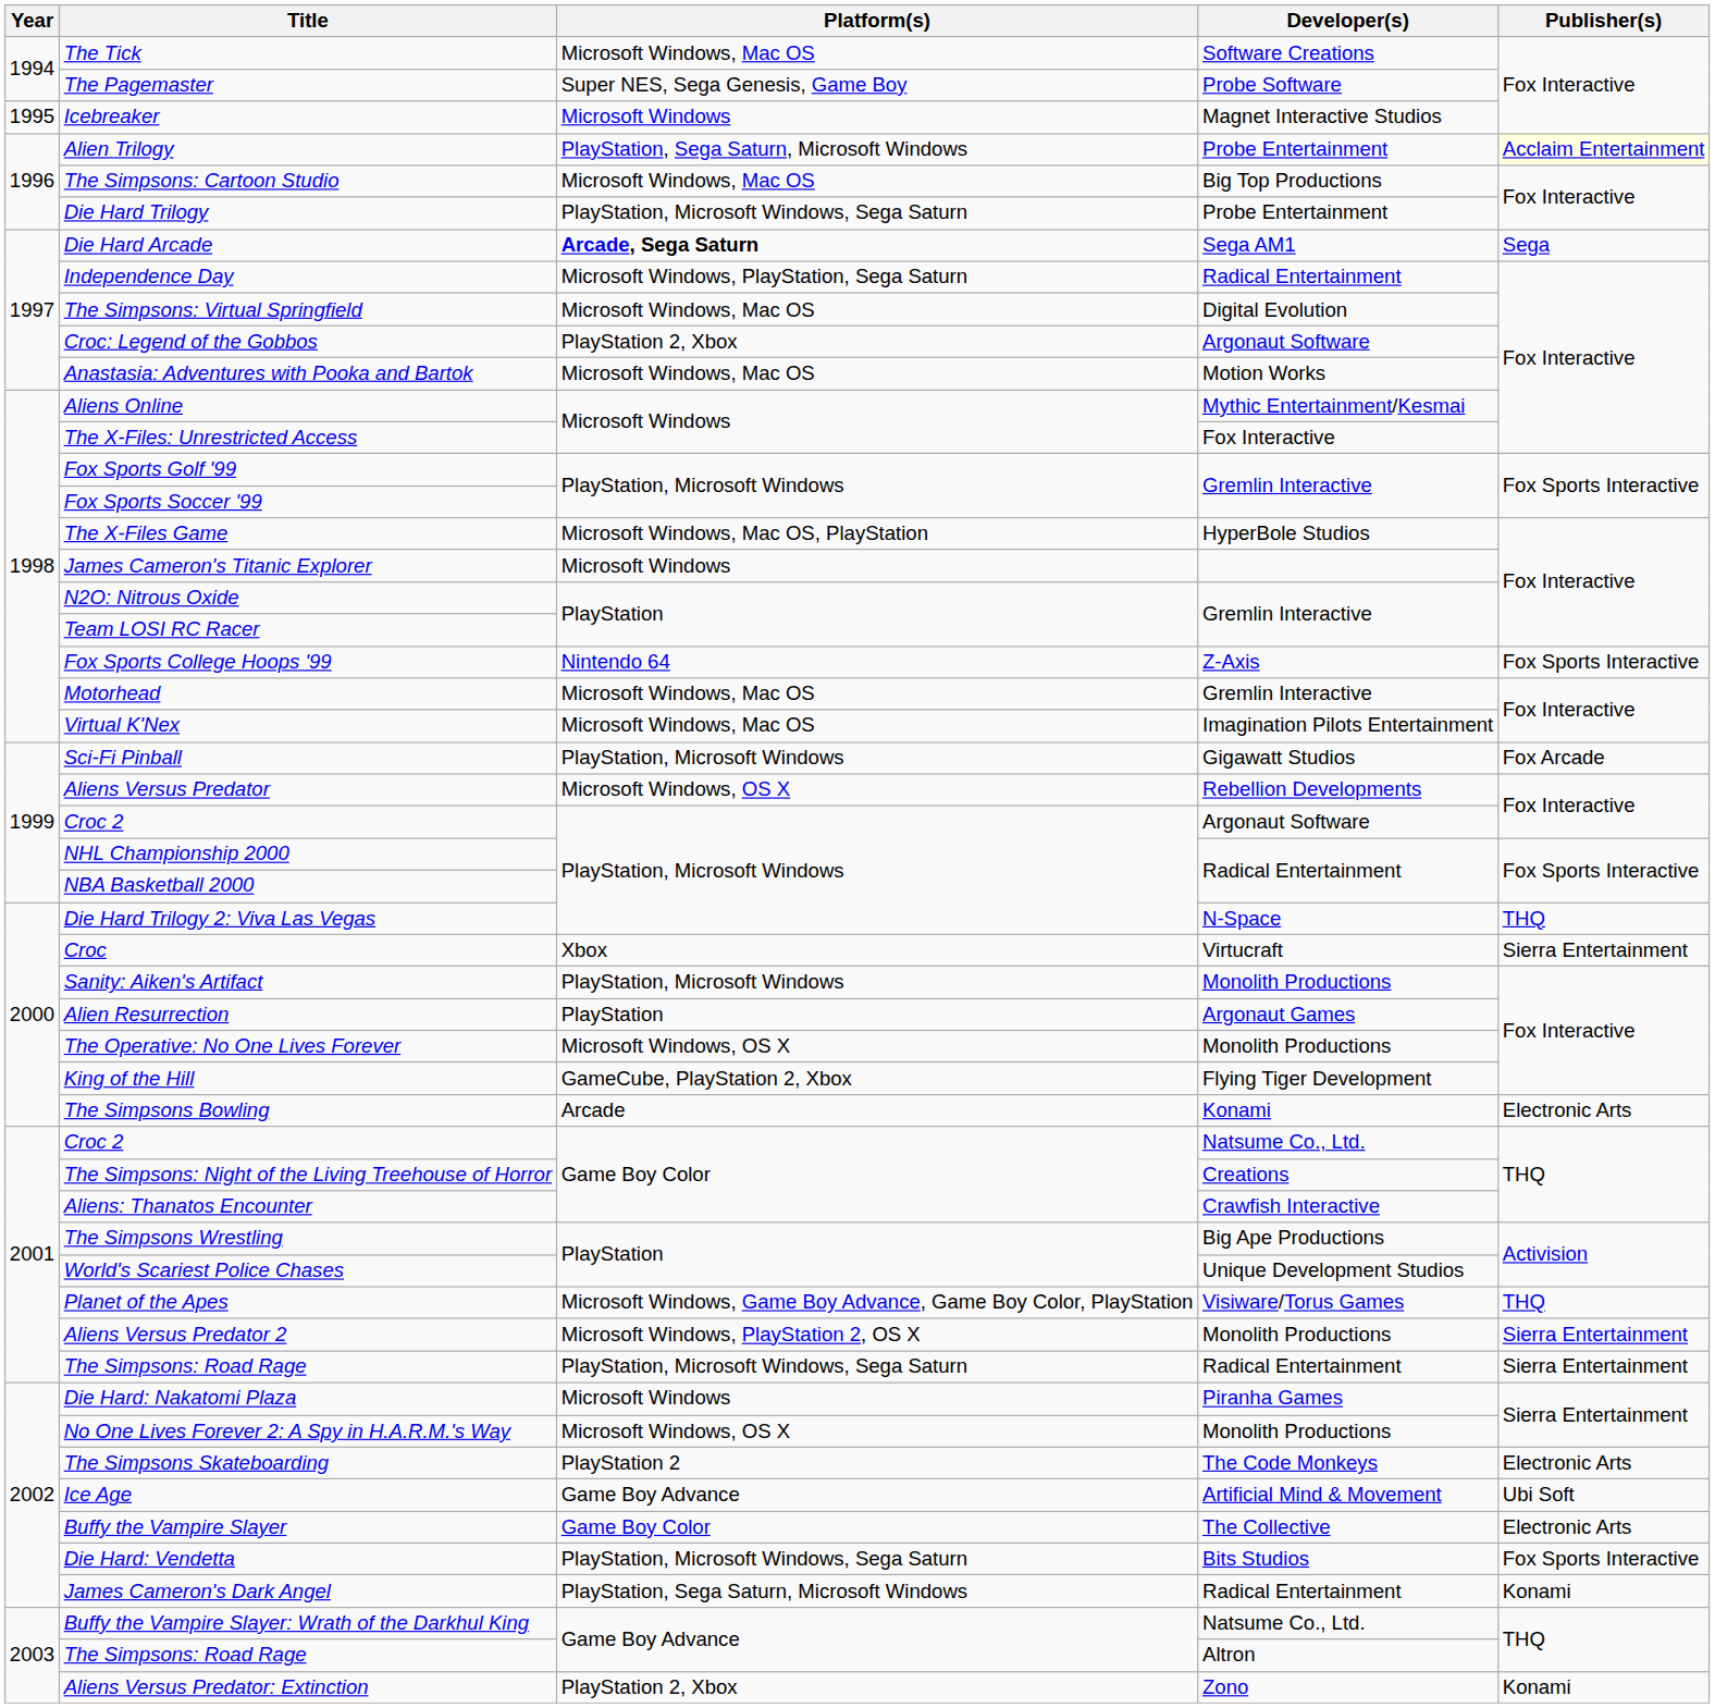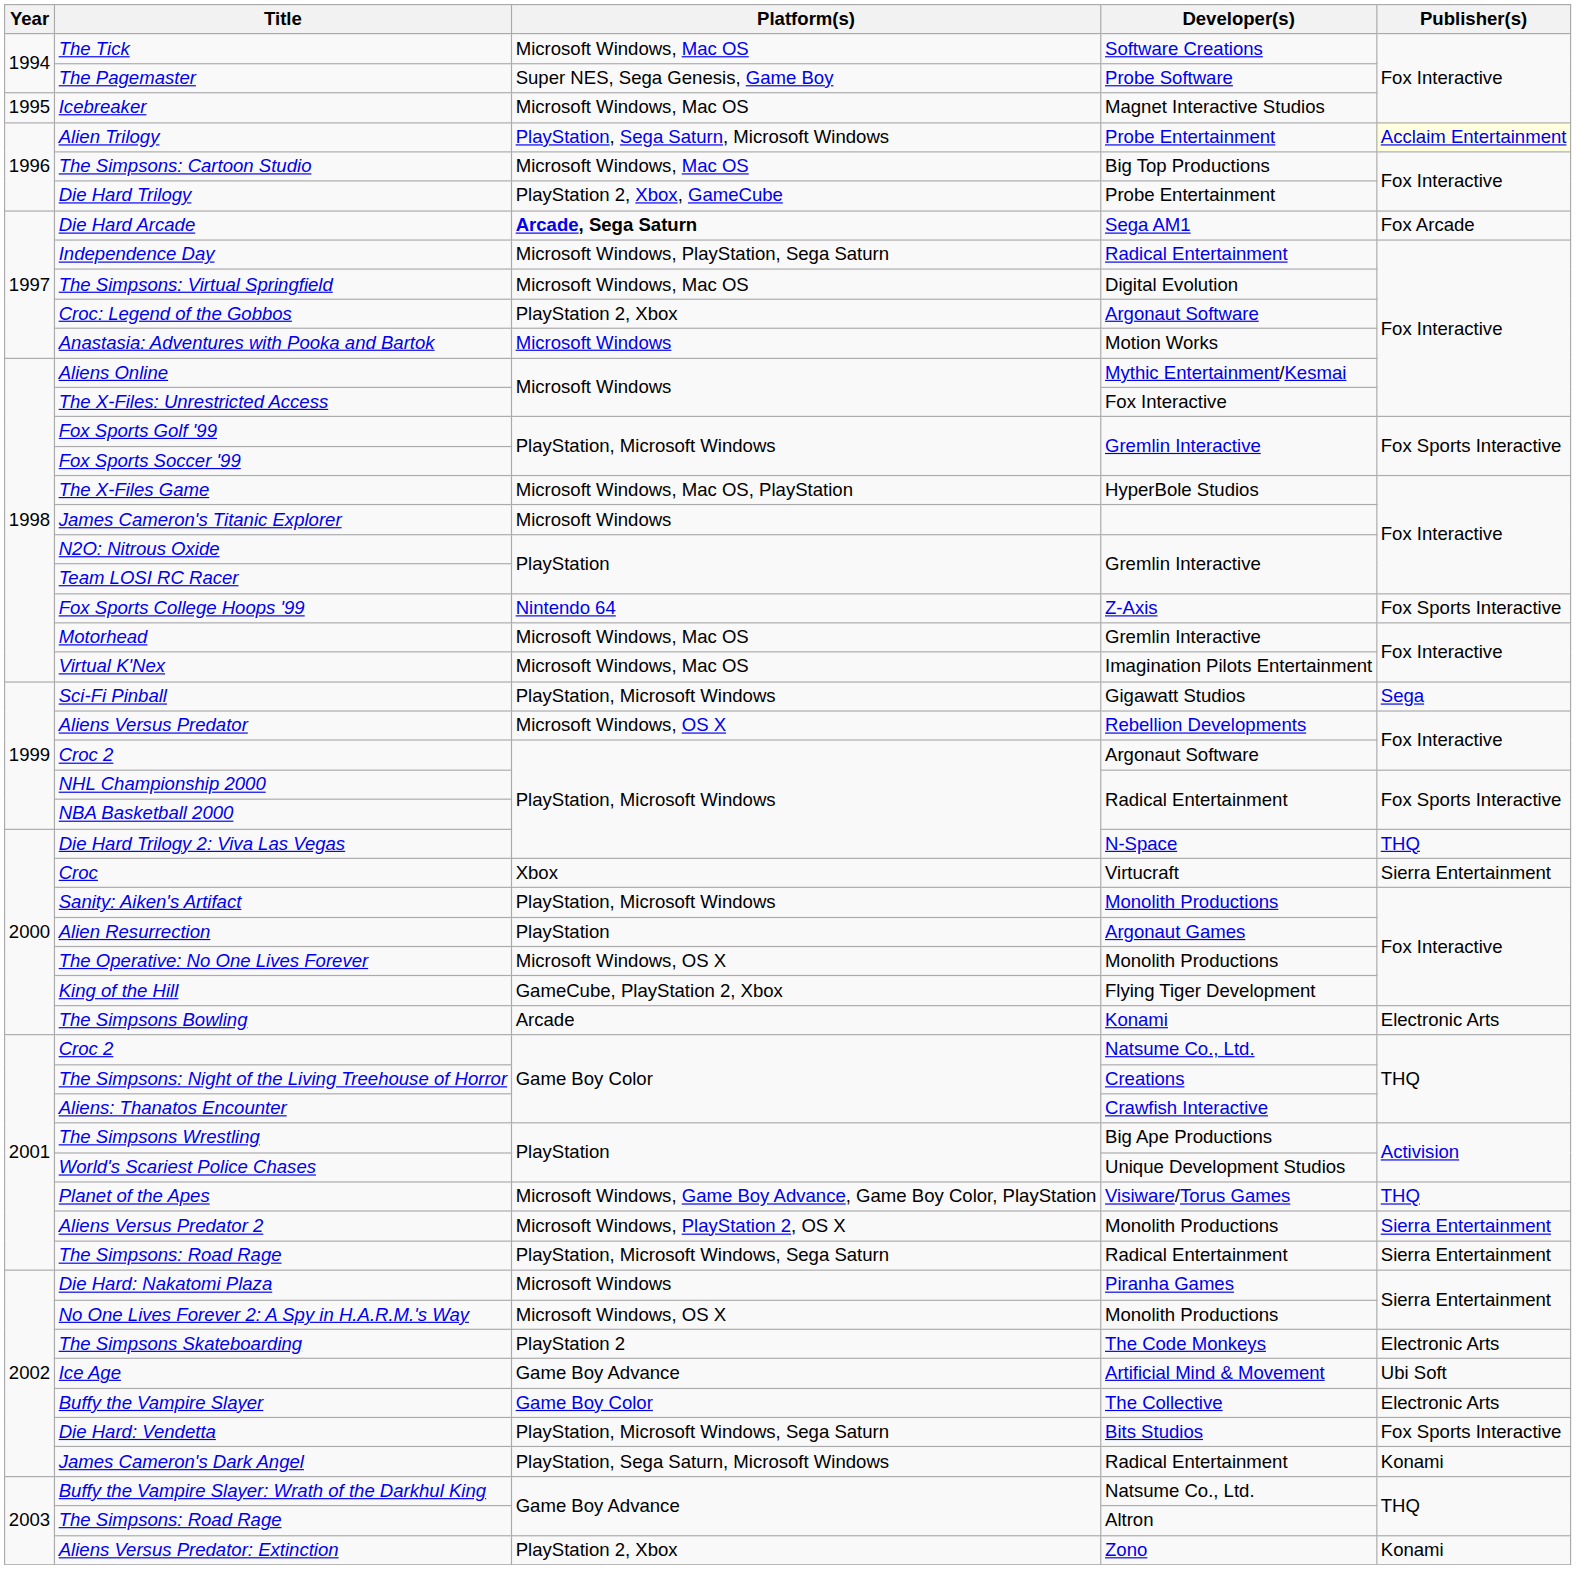Icebreaker | Platform(s): Microsoft Windows -> Microsoft Windows, Mac OS
Die Hard Trilogy | Platform(s): PlayStation, Microsoft Windows, Sega Saturn -> PlayStation 2, Xbox, GameCube
Die Hard Arcade | Publisher(s): Sega -> Fox Arcade
Anastasia: Adventures with Pooka and Bartok | Platform(s): Microsoft Windows, Mac OS -> Microsoft Windows
Sci-Fi Pinball | Publisher(s): Fox Arcade -> Sega
